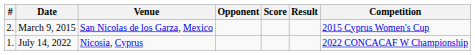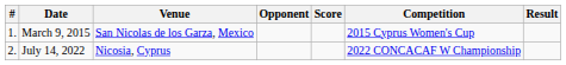columns swapped: Result <-> Competition
March 9, 2015 | #: 2. -> 1.
July 14, 2022 | #: 1. -> 2.
